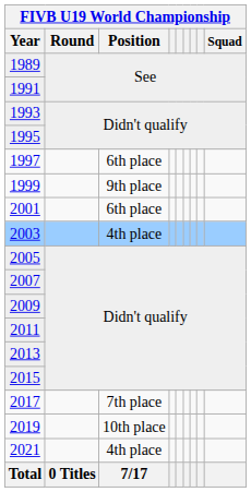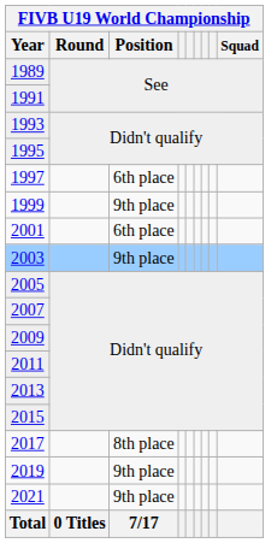2003 | FIVB U19 World Championship / Position: 4th place -> 9th place
2017 | FIVB U19 World Championship / Position: 7th place -> 8th place
2019 | FIVB U19 World Championship / Position: 10th place -> 9th place
2021 | FIVB U19 World Championship / Position: 4th place -> 9th place
